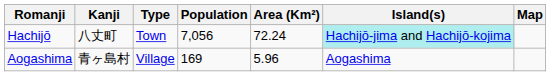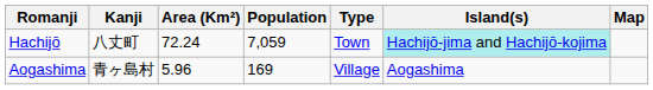columns swapped: Area (Km²) <-> Type
Hachijō | Population: 7,056 -> 7,059
